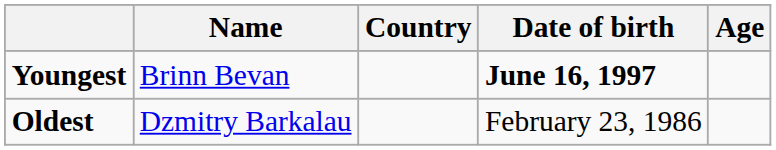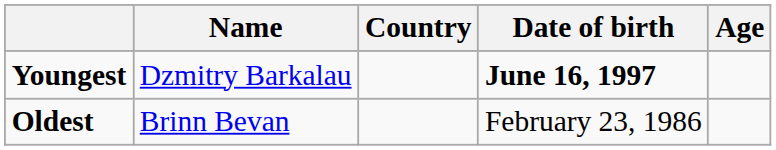Youngest | Name: Brinn Bevan -> Dzmitry Barkalau
Oldest | Name: Dzmitry Barkalau -> Brinn Bevan
